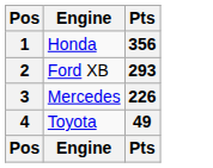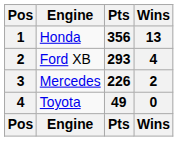+ column: Wins | 13 | 4 | 2 | 0 | Wins
